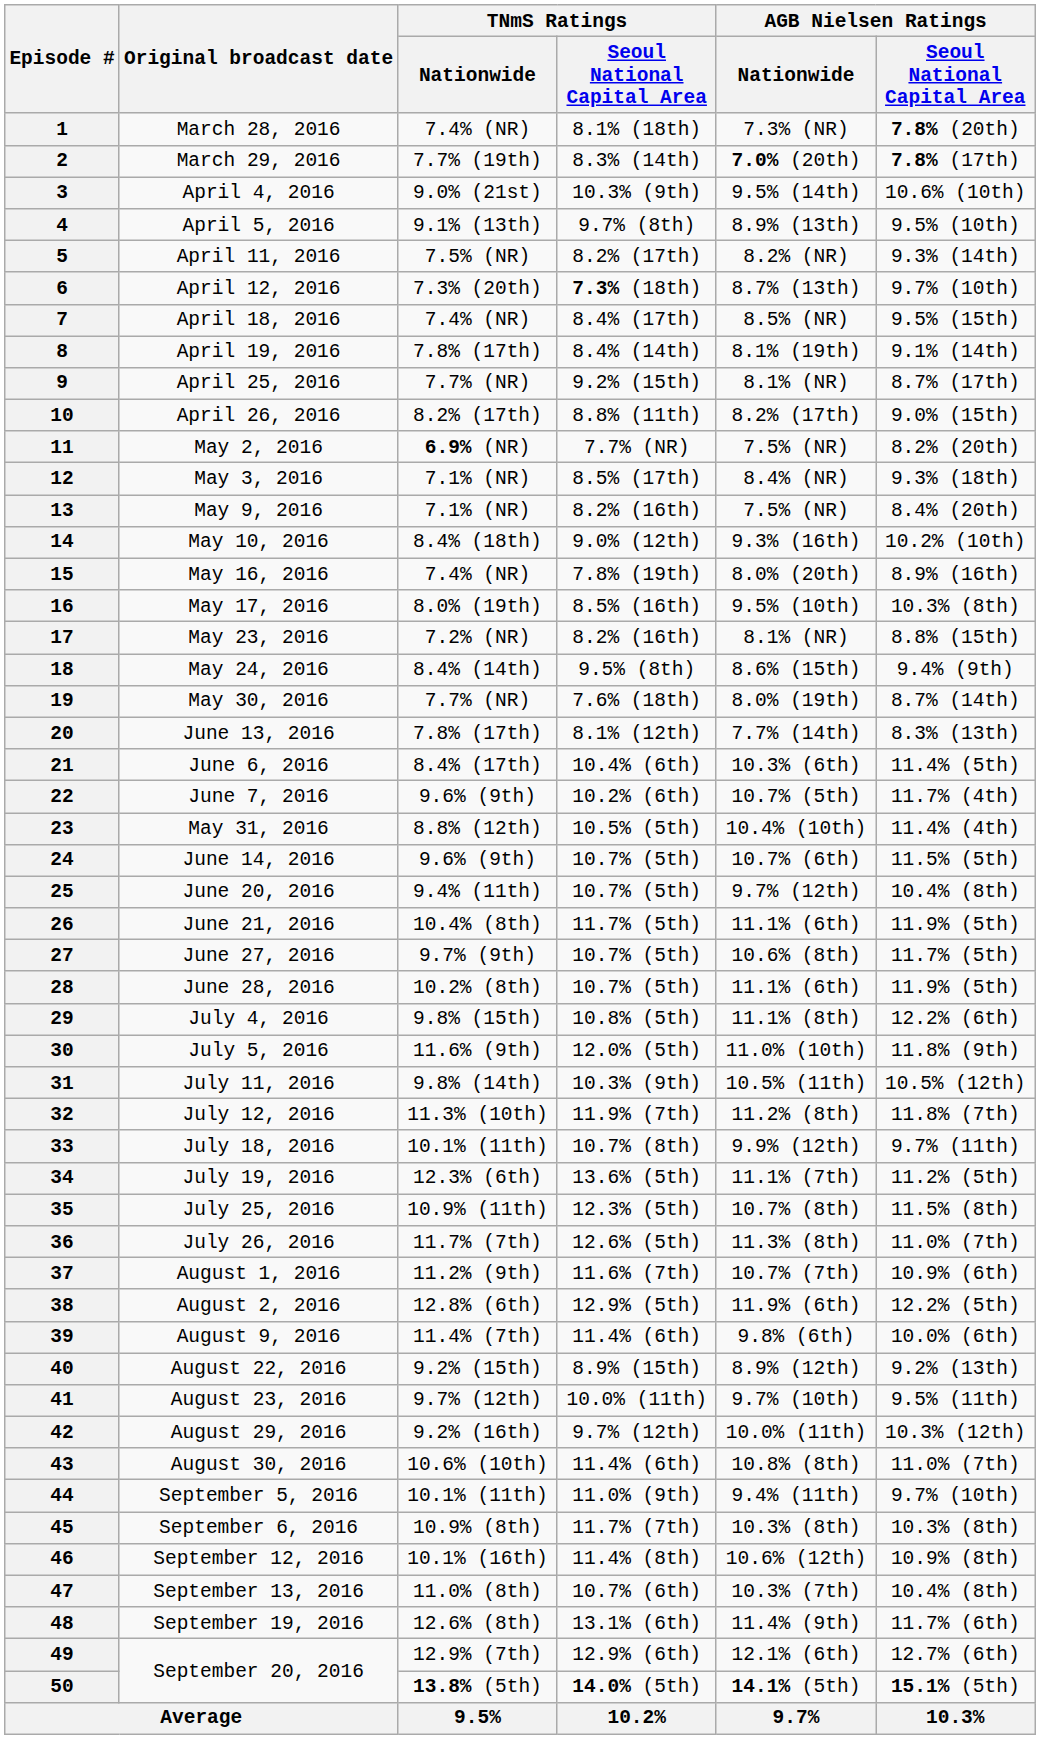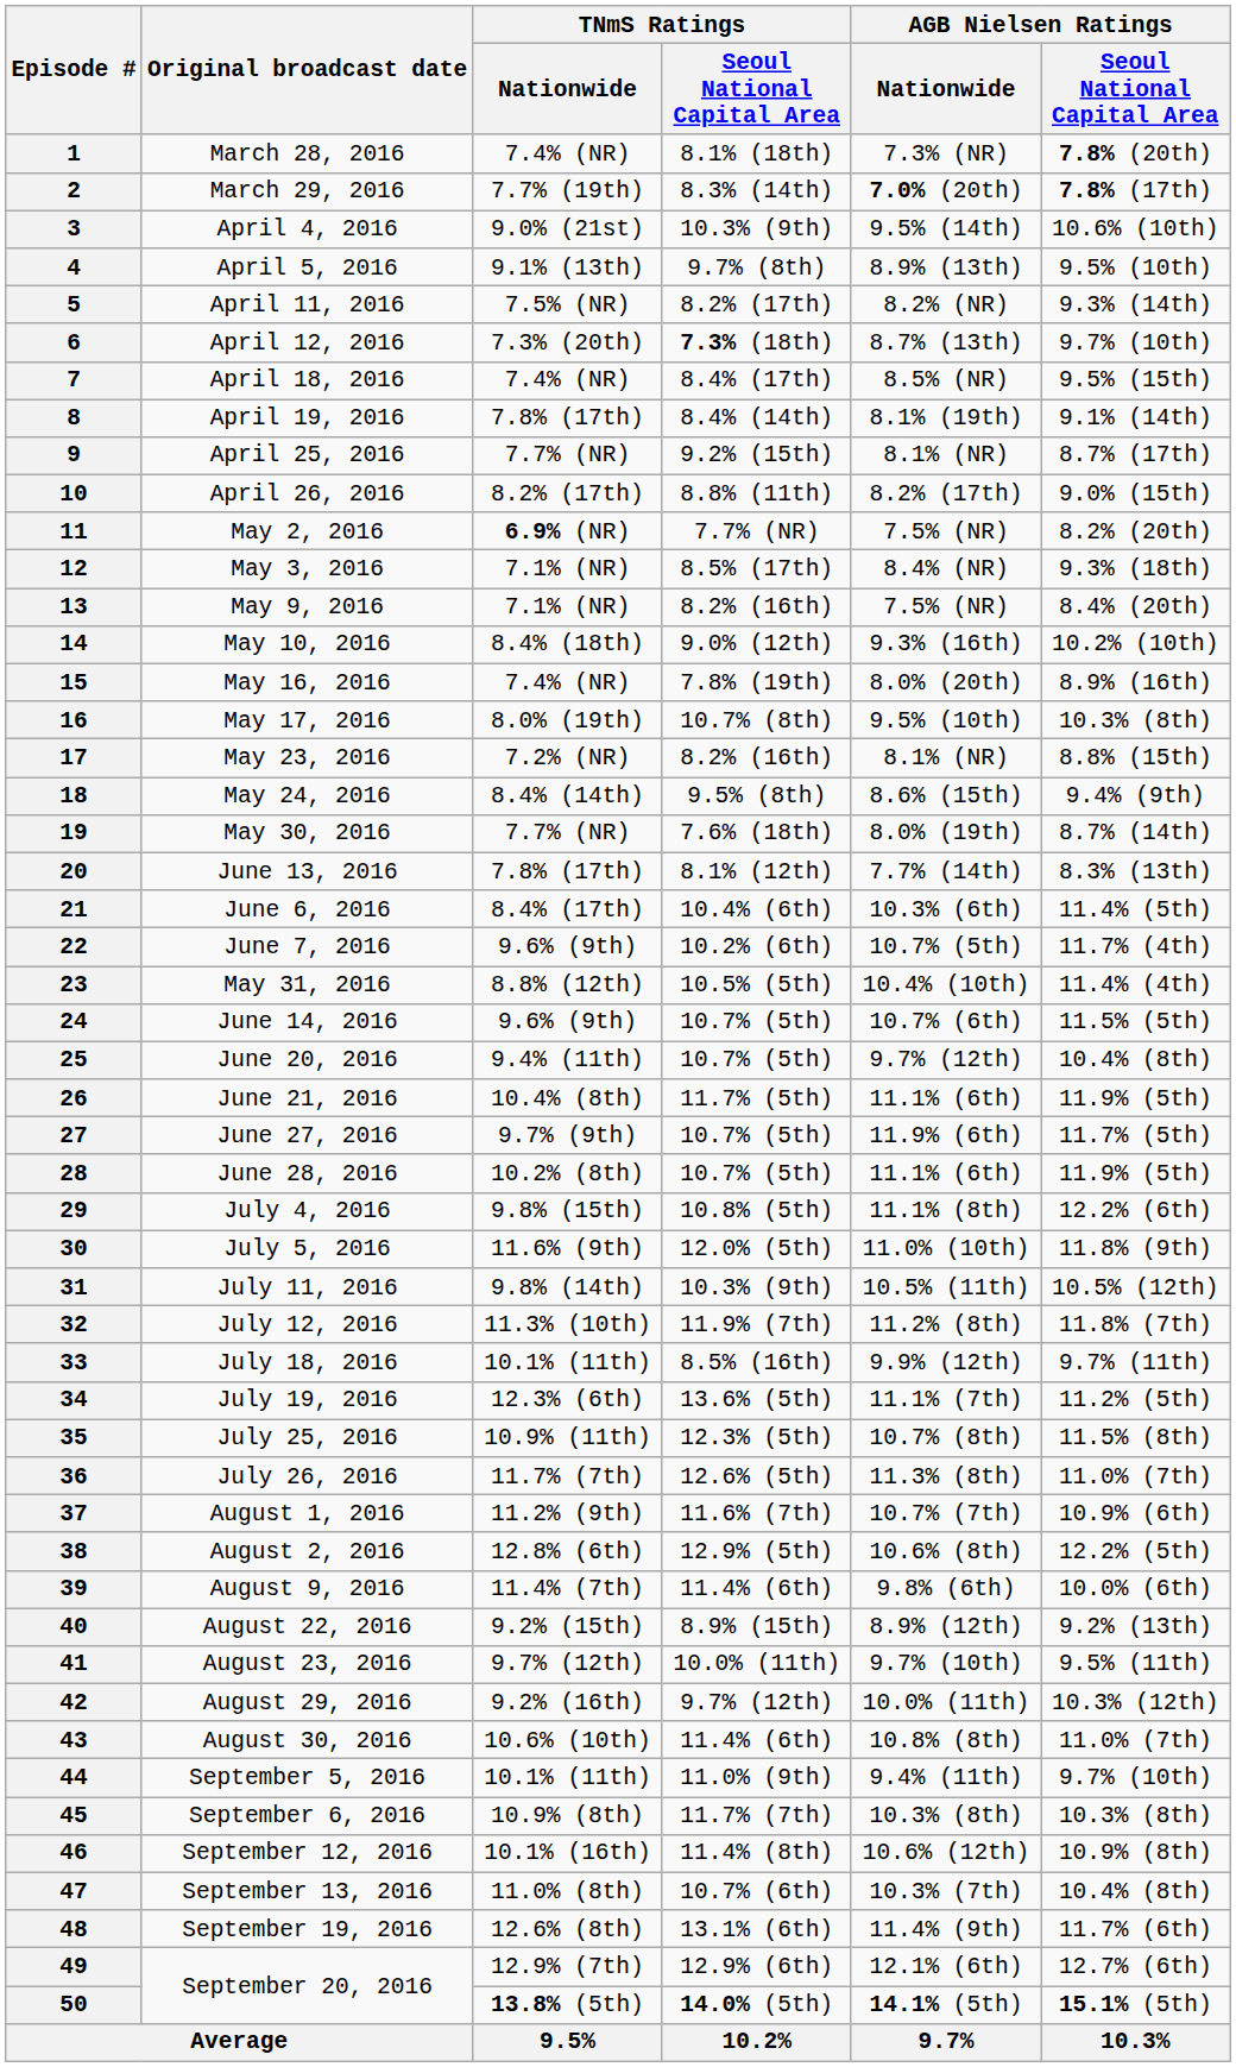16 | TNmS Ratings / Seoul National Capital Area: 8.5% (16th) -> 10.7% (8th)
27 | AGB Nielsen Ratings / Nationwide: 10.6% (8th) -> 11.9% (6th)
33 | TNmS Ratings / Seoul National Capital Area: 10.7% (8th) -> 8.5% (16th)
38 | AGB Nielsen Ratings / Nationwide: 11.9% (6th) -> 10.6% (8th)
